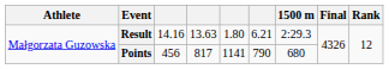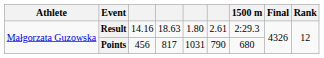Result | column 4: 13.63 -> 18.63
Result | column 6: 6.21 -> 2.61
Points | column 5: 1141 -> 1031
